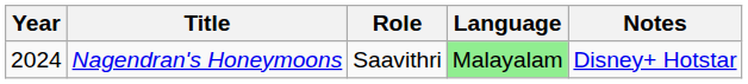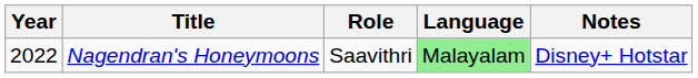Nagendran's Honeymoons | Year: 2024 -> 2022
